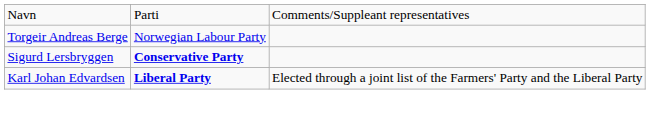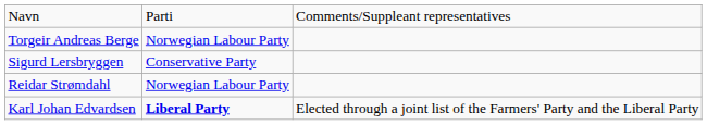Sigurd Lersbryggen | column 2: bold -> normal
+ row: Reidar Strømdahl | Norwegian Labour Party
